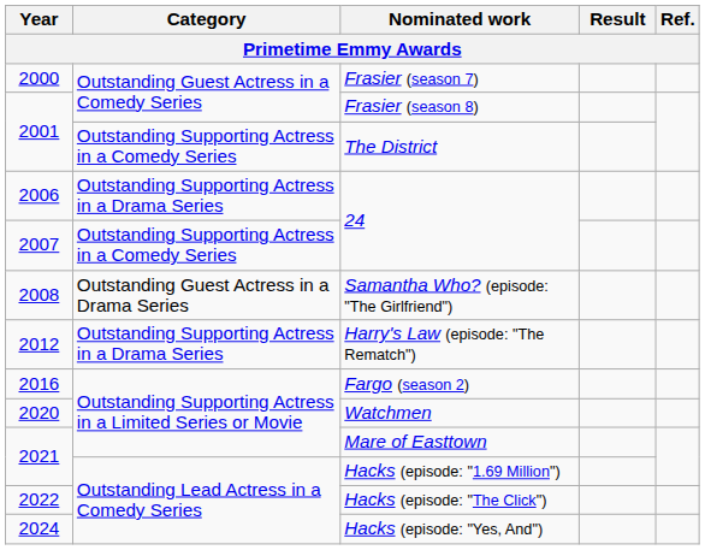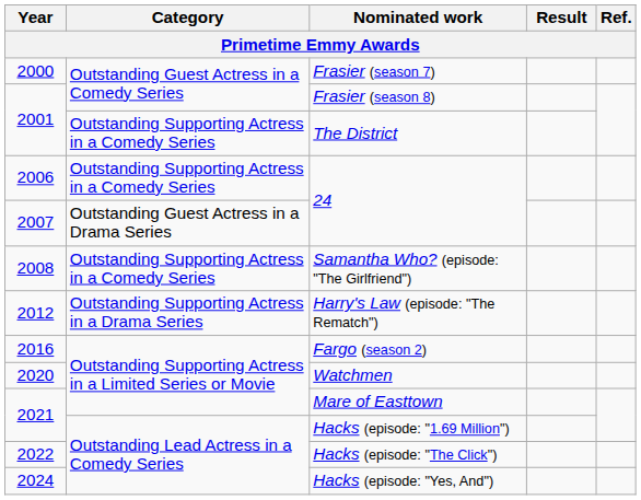2006 / 24 | Category: Outstanding Supporting Actress in a Drama Series -> Outstanding Supporting Actress in a Comedy Series
2007 / 24 | Category: Outstanding Supporting Actress in a Comedy Series -> Outstanding Guest Actress in a Drama Series
Samantha Who? (episode: "The Girlfriend") | Category: Outstanding Guest Actress in a Drama Series -> Outstanding Supporting Actress in a Comedy Series
